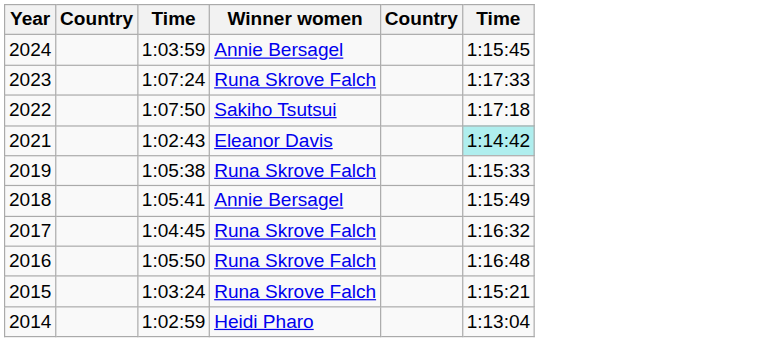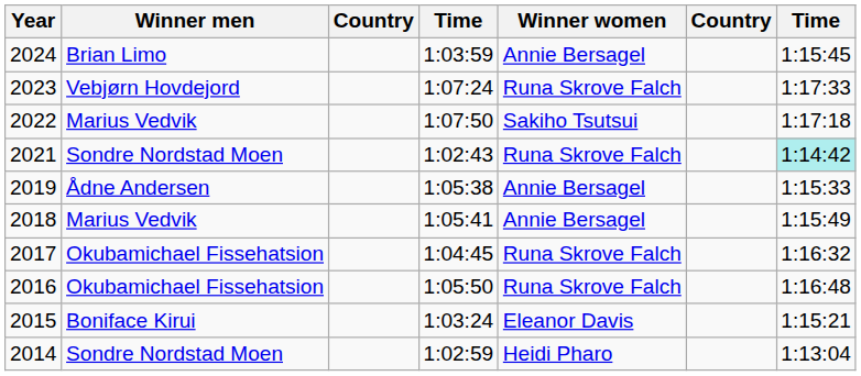+ column: Winner men | Brian Limo | Vebjørn Hovdejord | Marius Vedvik | Sondre Nordstad Moen | Ådne Andersen | Marius Vedvik | Okubamichael Fissehatsion | Okubamichael Fissehatsion | Boniface Kirui | Sondre Nordstad Moen
2021 | Winner women: Eleanor Davis -> Runa Skrove Falch
2019 | Winner women: Runa Skrove Falch -> Annie Bersagel
2015 | Winner women: Runa Skrove Falch -> Eleanor Davis
